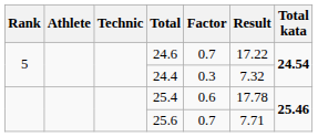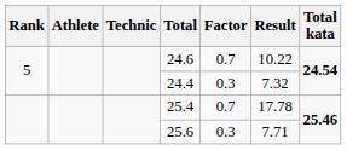24.6 | Result: 17.22 -> 10.22
25.4 | Factor: 0.6 -> 0.7
25.6 | Factor: 0.7 -> 0.3
